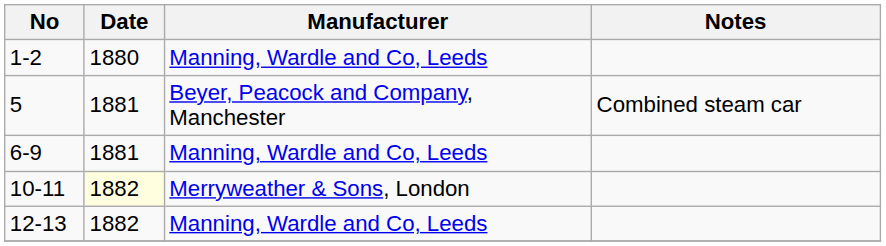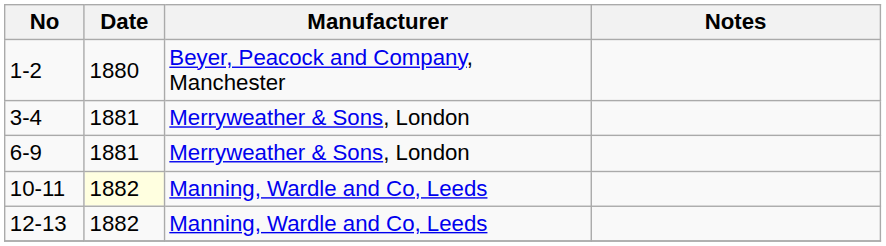1-2 | Manufacturer: Manning, Wardle and Co, Leeds -> Beyer, Peacock and Company, Manchester
+ row: 3-4 | 1881 | Merryweather & Sons, London
- row: 5 | 1881 | Beyer, Peacock and Company, Manchester | Combined steam car
6-9 | Manufacturer: Manning, Wardle and Co, Leeds -> Merryweather & Sons, London
10-11 | Manufacturer: Merryweather & Sons, London -> Manning, Wardle and Co, Leeds
